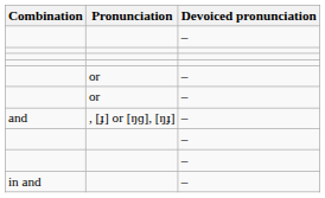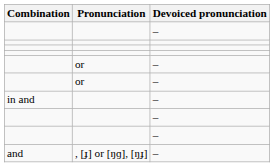rows swapped: and <-> in and
